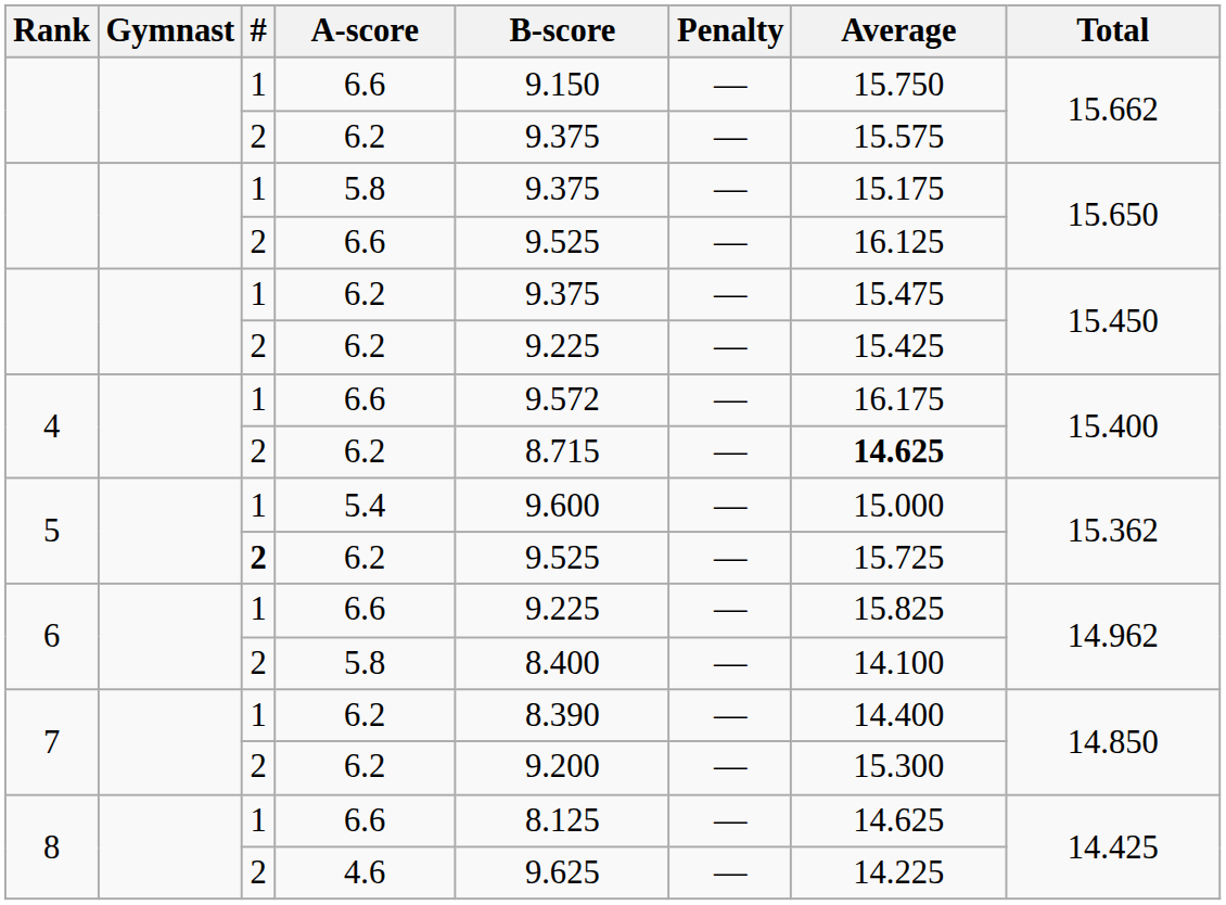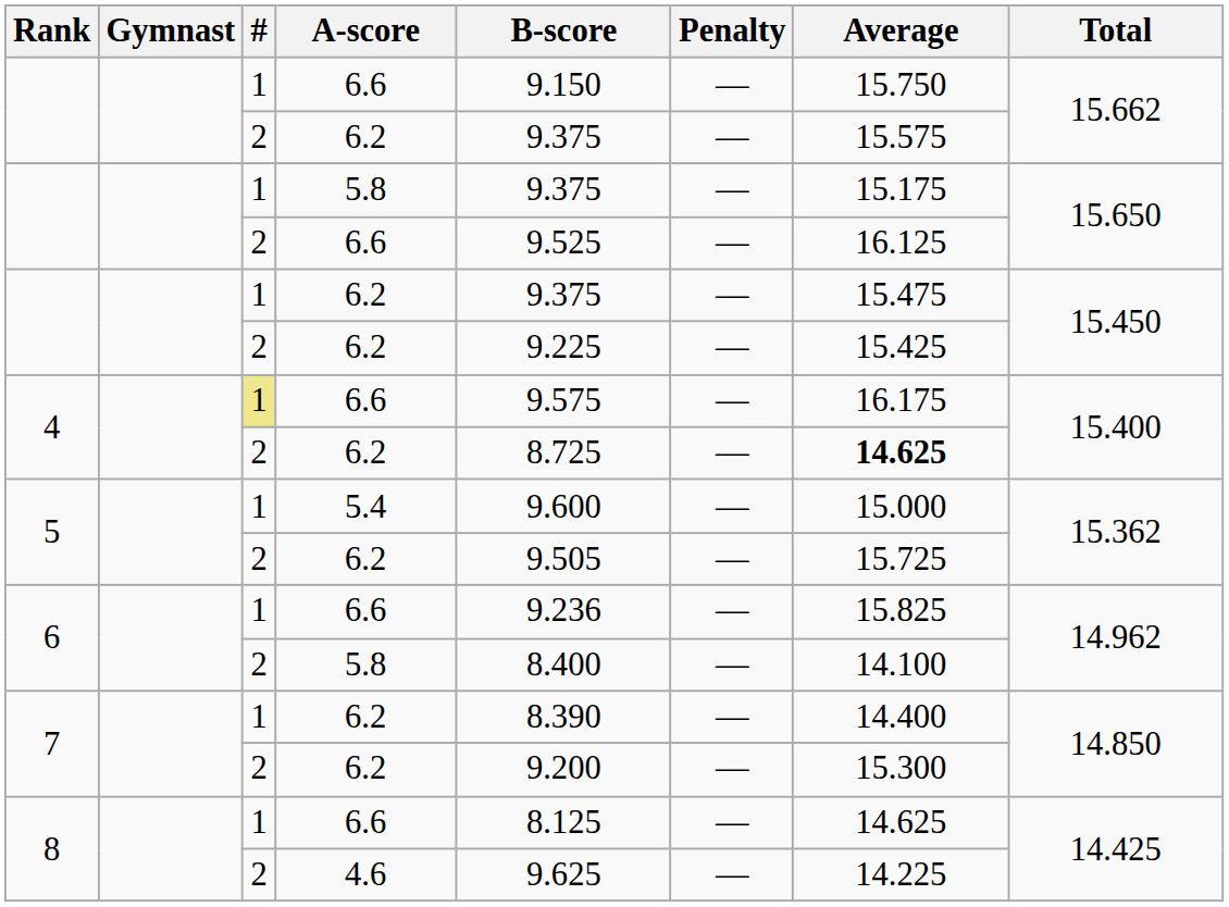4 / 6.6 | #: no background -> khaki background
4 / 6.6 | B-score: 9.572 -> 9.575
4 / 6.2 | B-score: 8.715 -> 8.725
5 / 6.2 | #: bold -> normal
5 / 6.2 | B-score: 9.525 -> 9.505
6 / 6.6 | B-score: 9.225 -> 9.236
